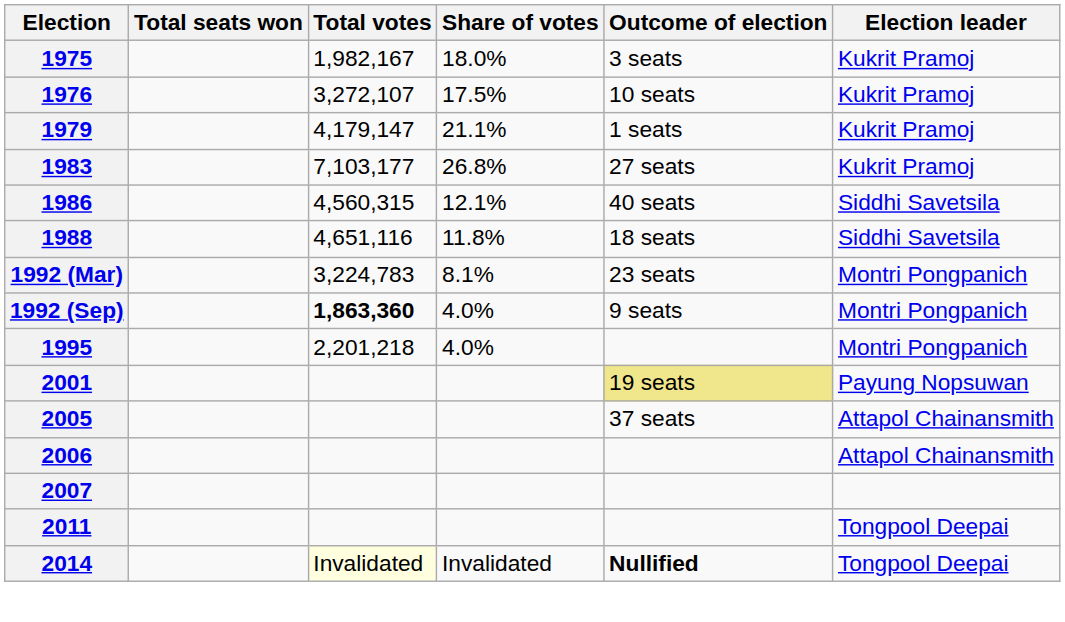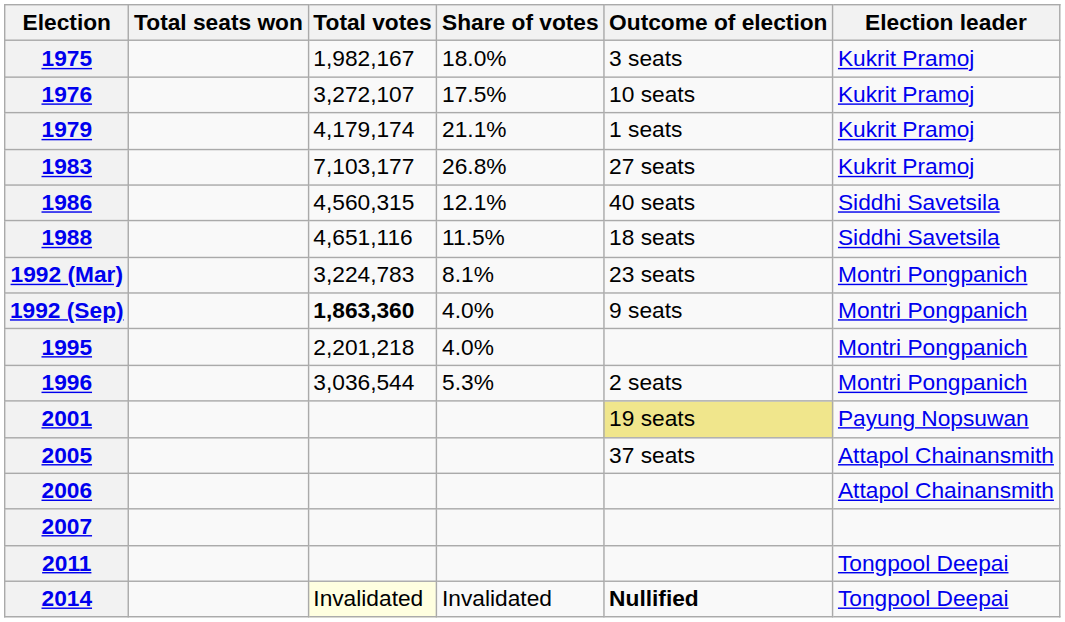1979 | Total votes: 4,179,147 -> 4,179,174
1988 | Share of votes: 11.8% -> 11.5%
+ row: 1996 | 3,036,544 | 5.3% | 2 seats | Montri Pongpanich
